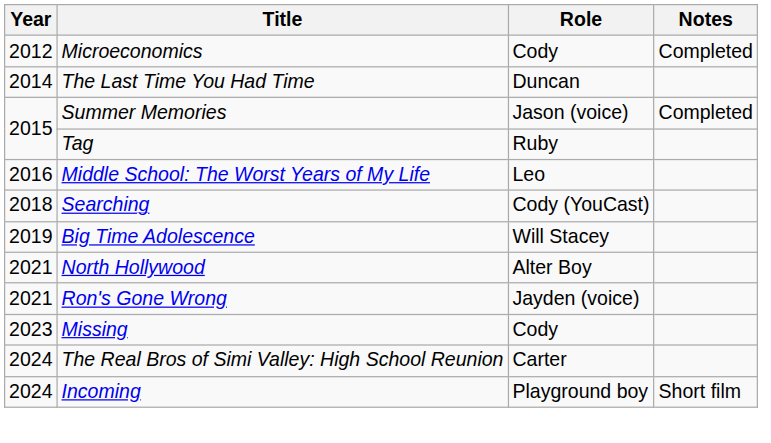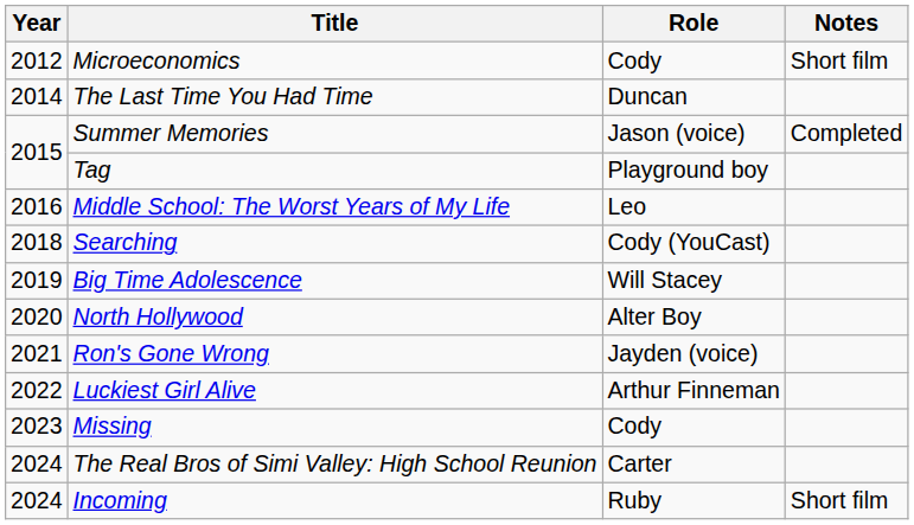Microeconomics | Notes: Completed -> Short film
Tag | Role: Ruby -> Playground boy
North Hollywood | Year: 2021 -> 2020
+ row: 2022 | Luckiest Girl Alive | Arthur Finneman
Incoming | Role: Playground boy -> Ruby
